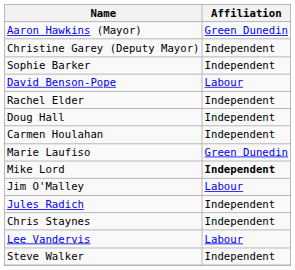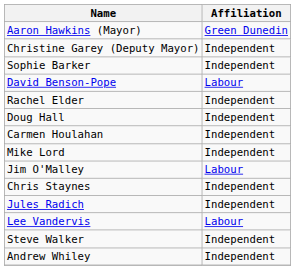- row: Marie Laufiso | Green Dunedin
Mike Lord | Affiliation: bold -> normal
rows swapped: Jules Radich <-> Chris Staynes
+ row: Andrew Whiley | Independent
